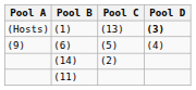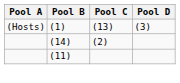(1) | Pool D: bold -> normal
- row: (9) | (6) | (5) | (4)
